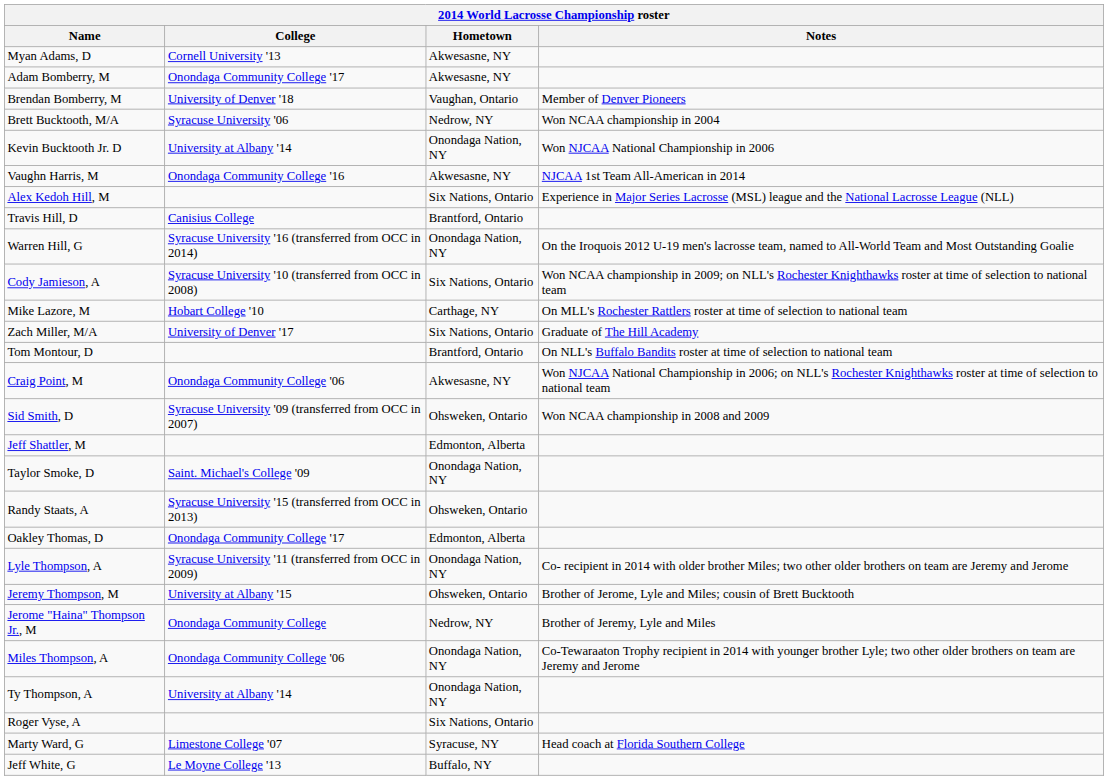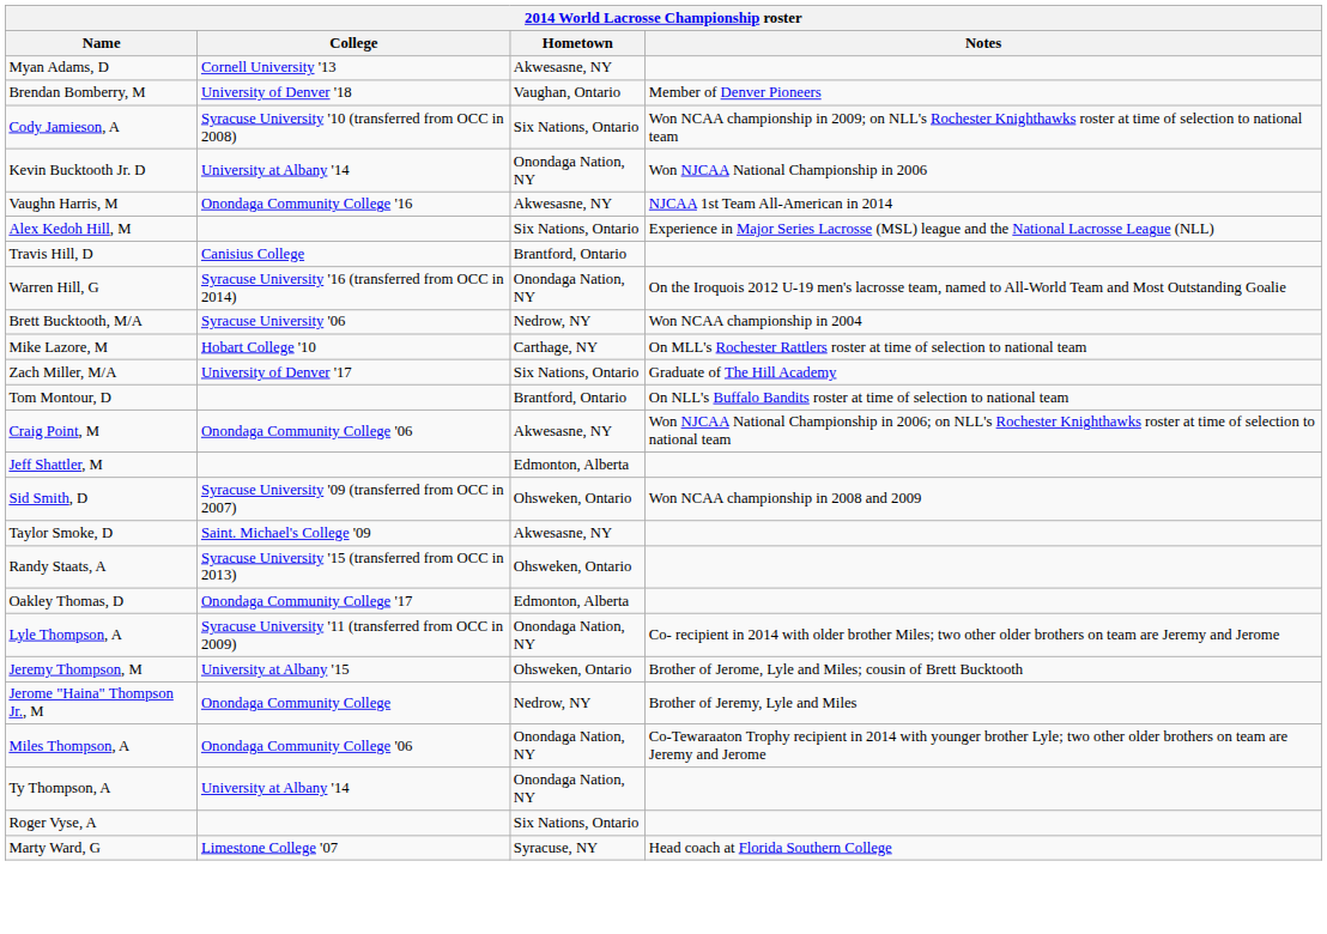- row: Adam Bomberry, M | Onondaga Community College '17 | Akwesasne, NY
rows swapped: Brett Bucktooth, M/A <-> Cody Jamieson, A
rows swapped: Jeff Shattler, M <-> Sid Smith, D
Taylor Smoke, D | Hometown: Onondaga Nation, NY -> Akwesasne, NY
- row: Jeff White, G | Le Moyne College '13 | Buffalo, NY
